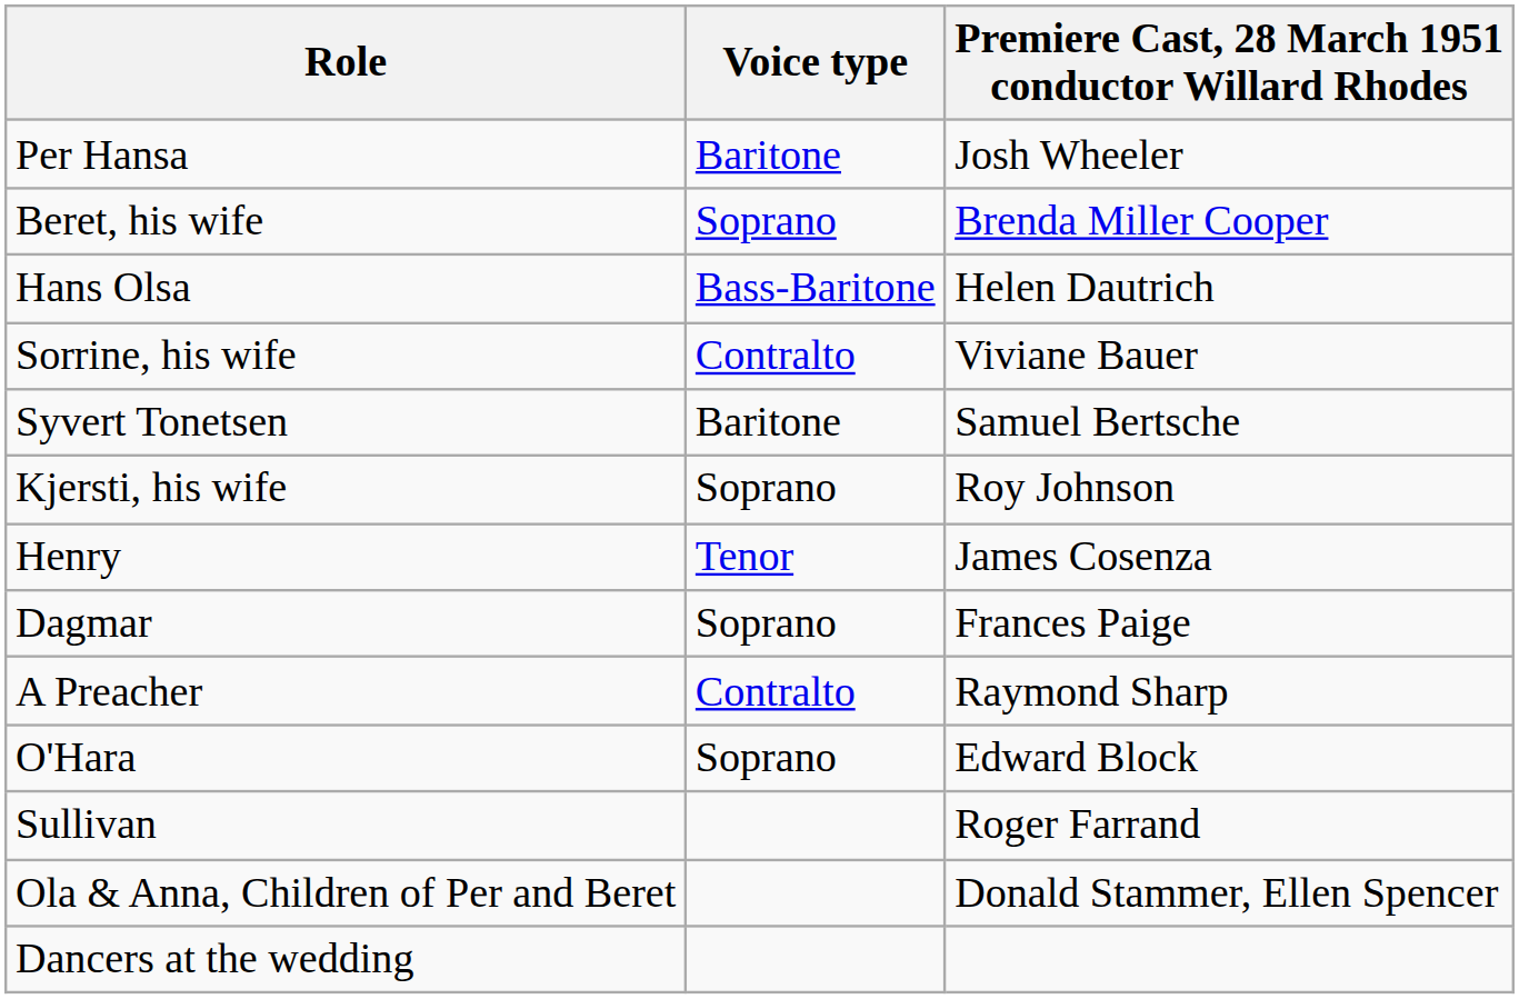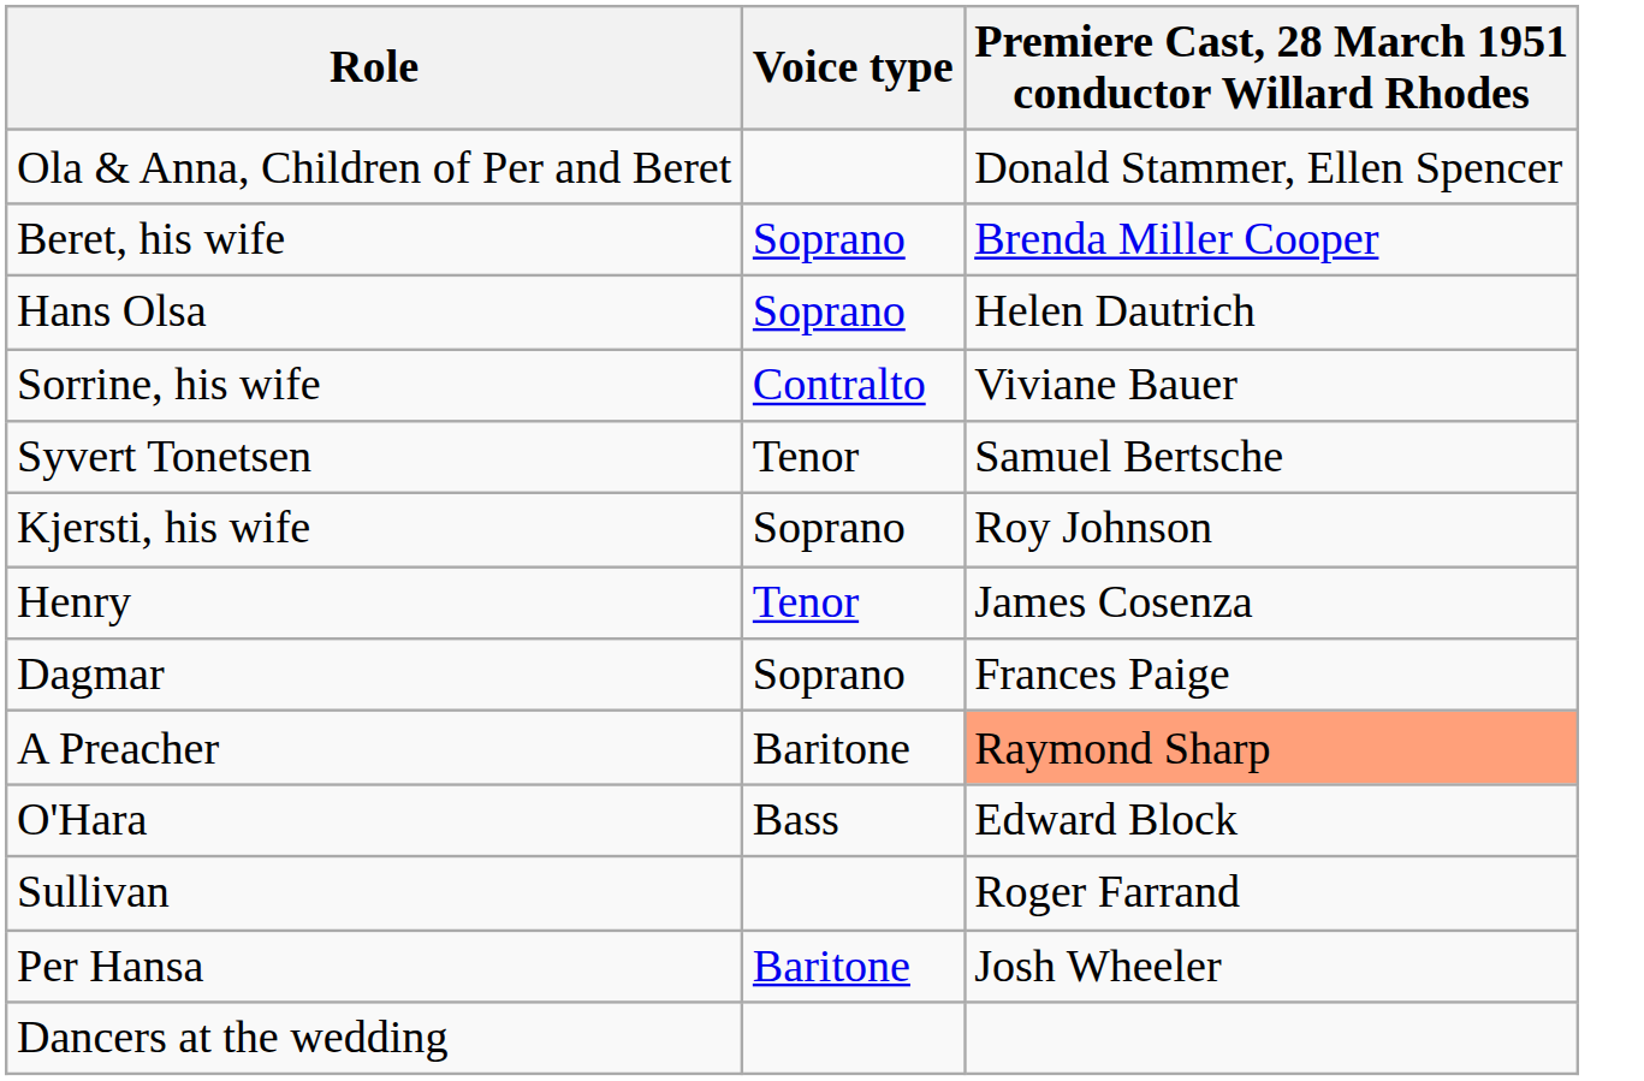rows swapped: Per Hansa <-> Ola & Anna, Children of Per and Beret
Hans Olsa | Voice type: Bass-Baritone -> Soprano
Syvert Tonetsen | Voice type: Baritone -> Tenor
A Preacher | Voice type: Contralto -> Baritone
A Preacher | Premiere Cast, 28 March 1951 conductor Willard Rhodes: no background -> lightsalmon background
O'Hara | Voice type: Soprano -> Bass
